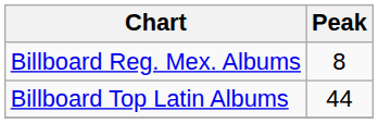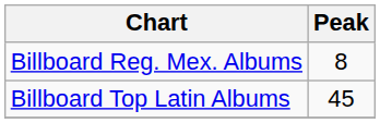Billboard Top Latin Albums | Peak: 44 -> 45
